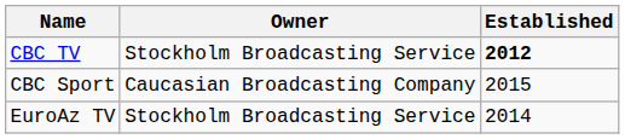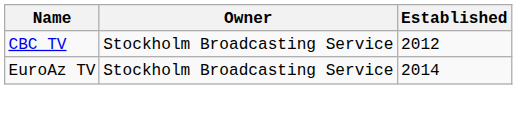CBC TV | Established: bold -> normal
- row: CBC Sport | Caucasian Broadcasting Company | 2015
